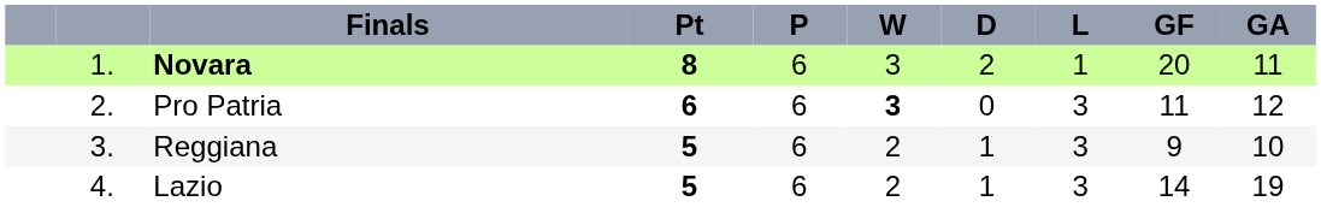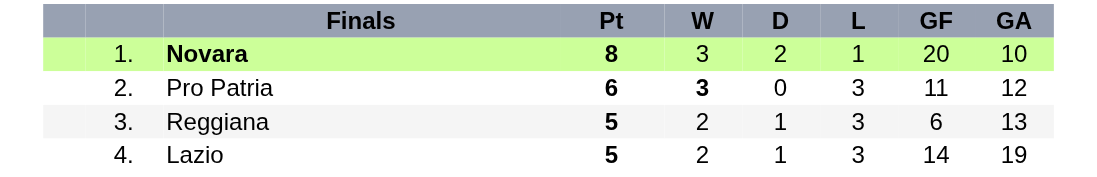- column: P | 6 | 6 | 6 | 6
Novara | GA: 11 -> 10
Reggiana | GF: 9 -> 6
Reggiana | GA: 10 -> 13
